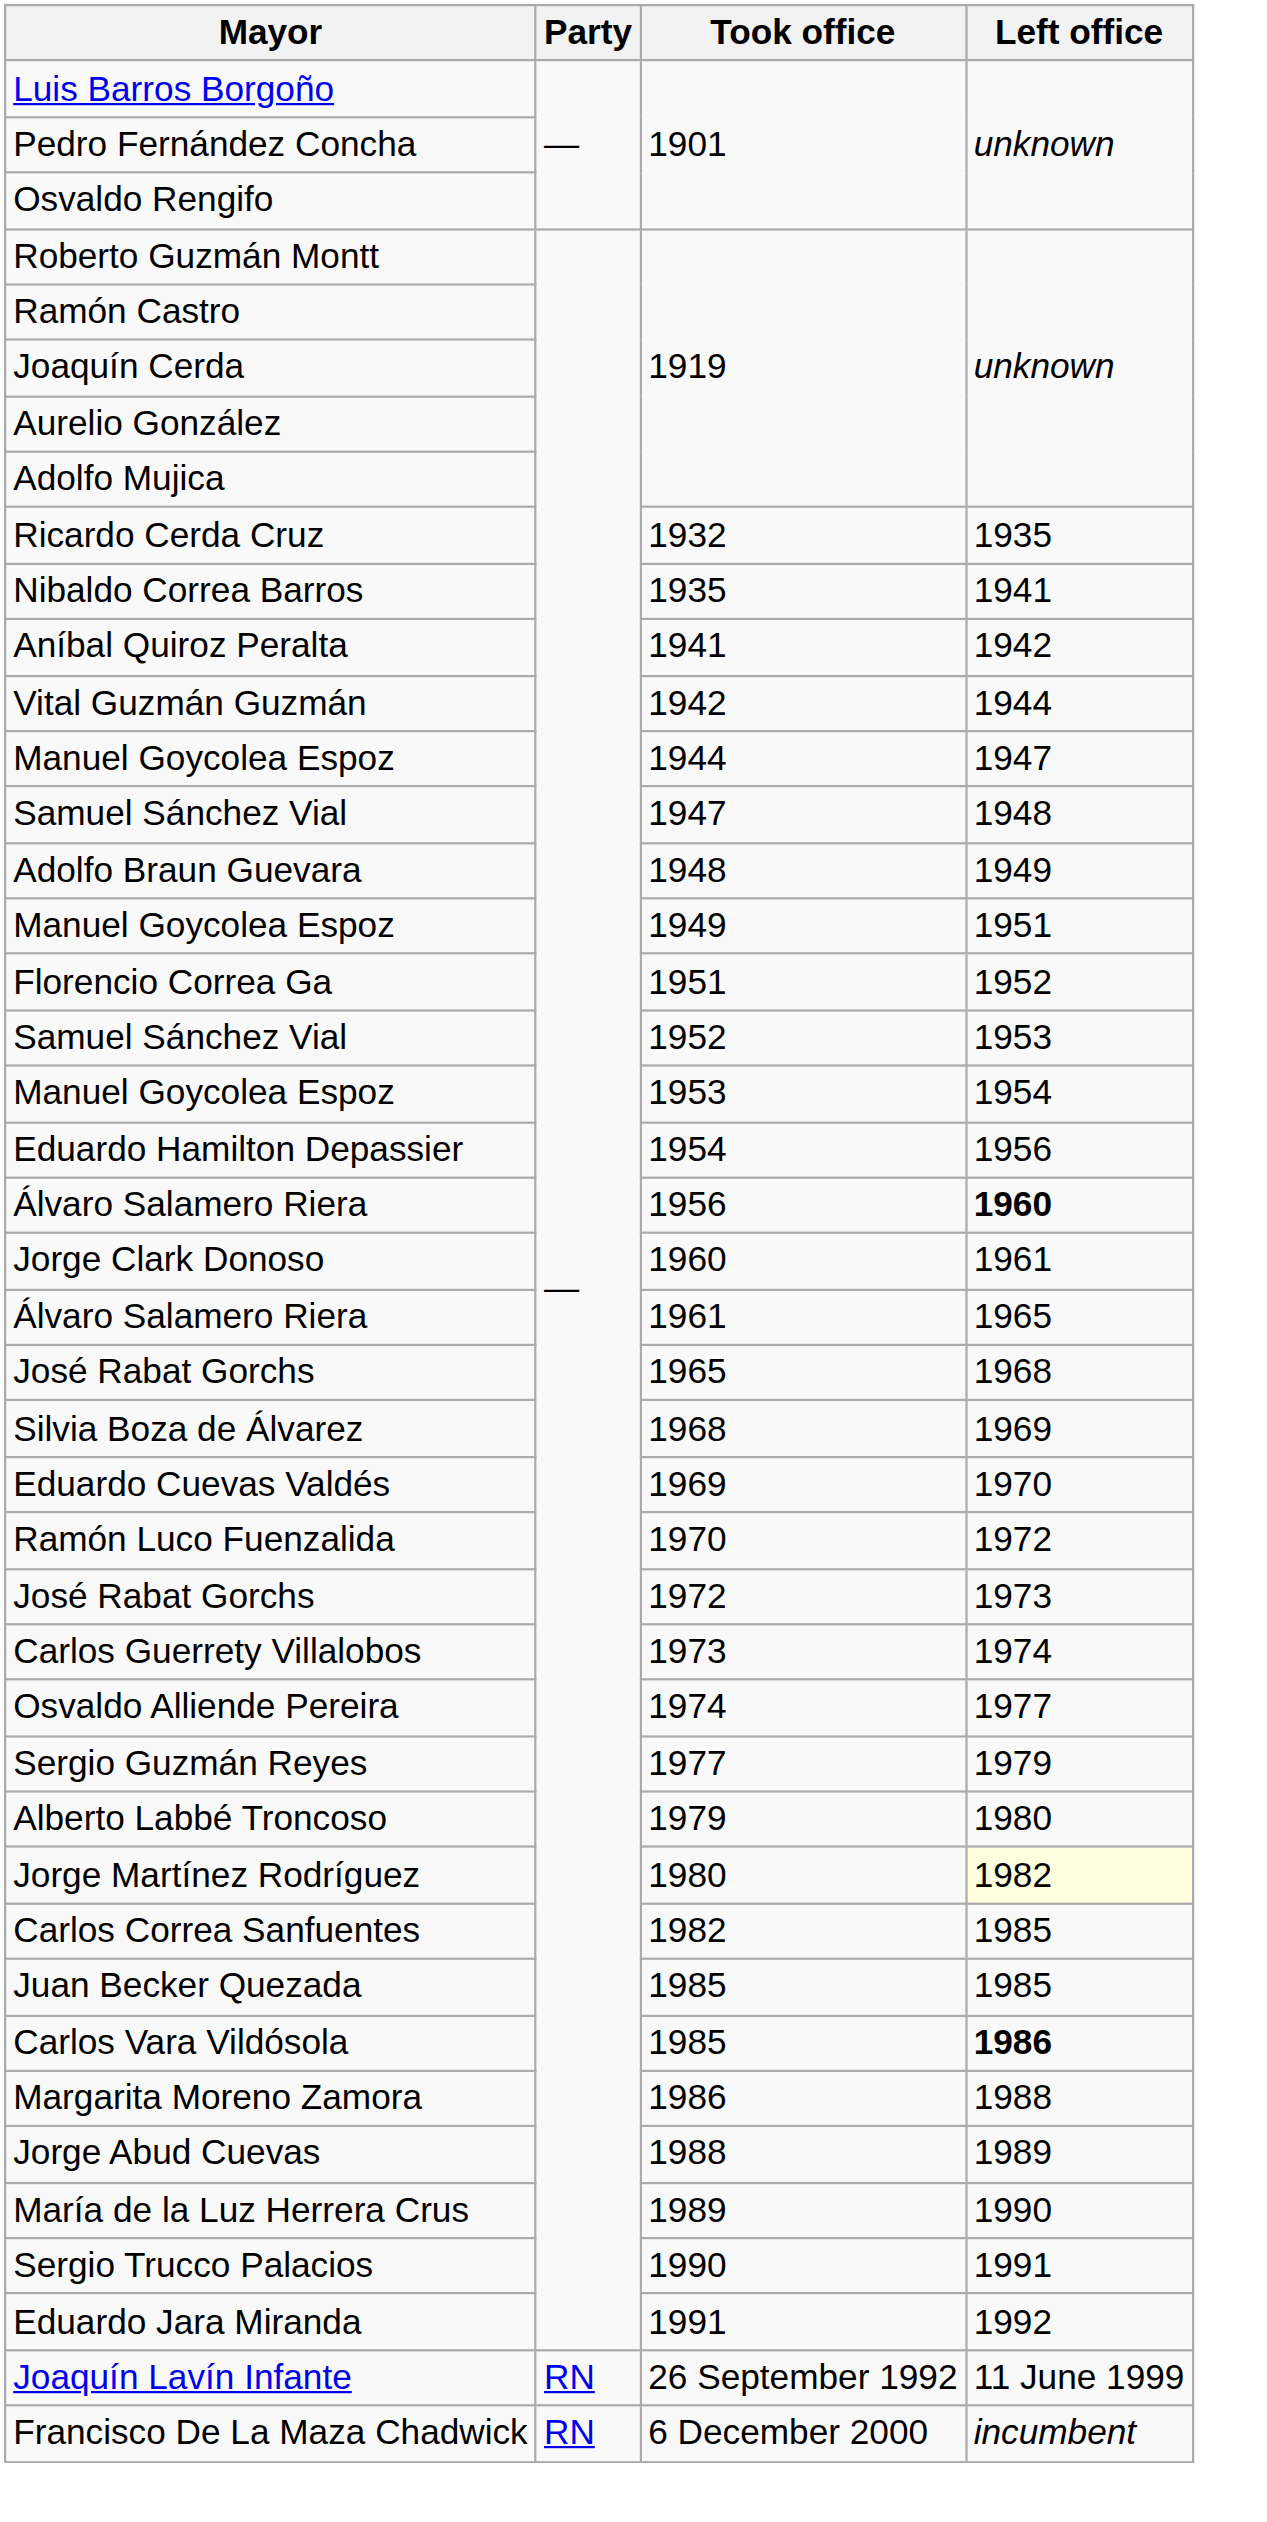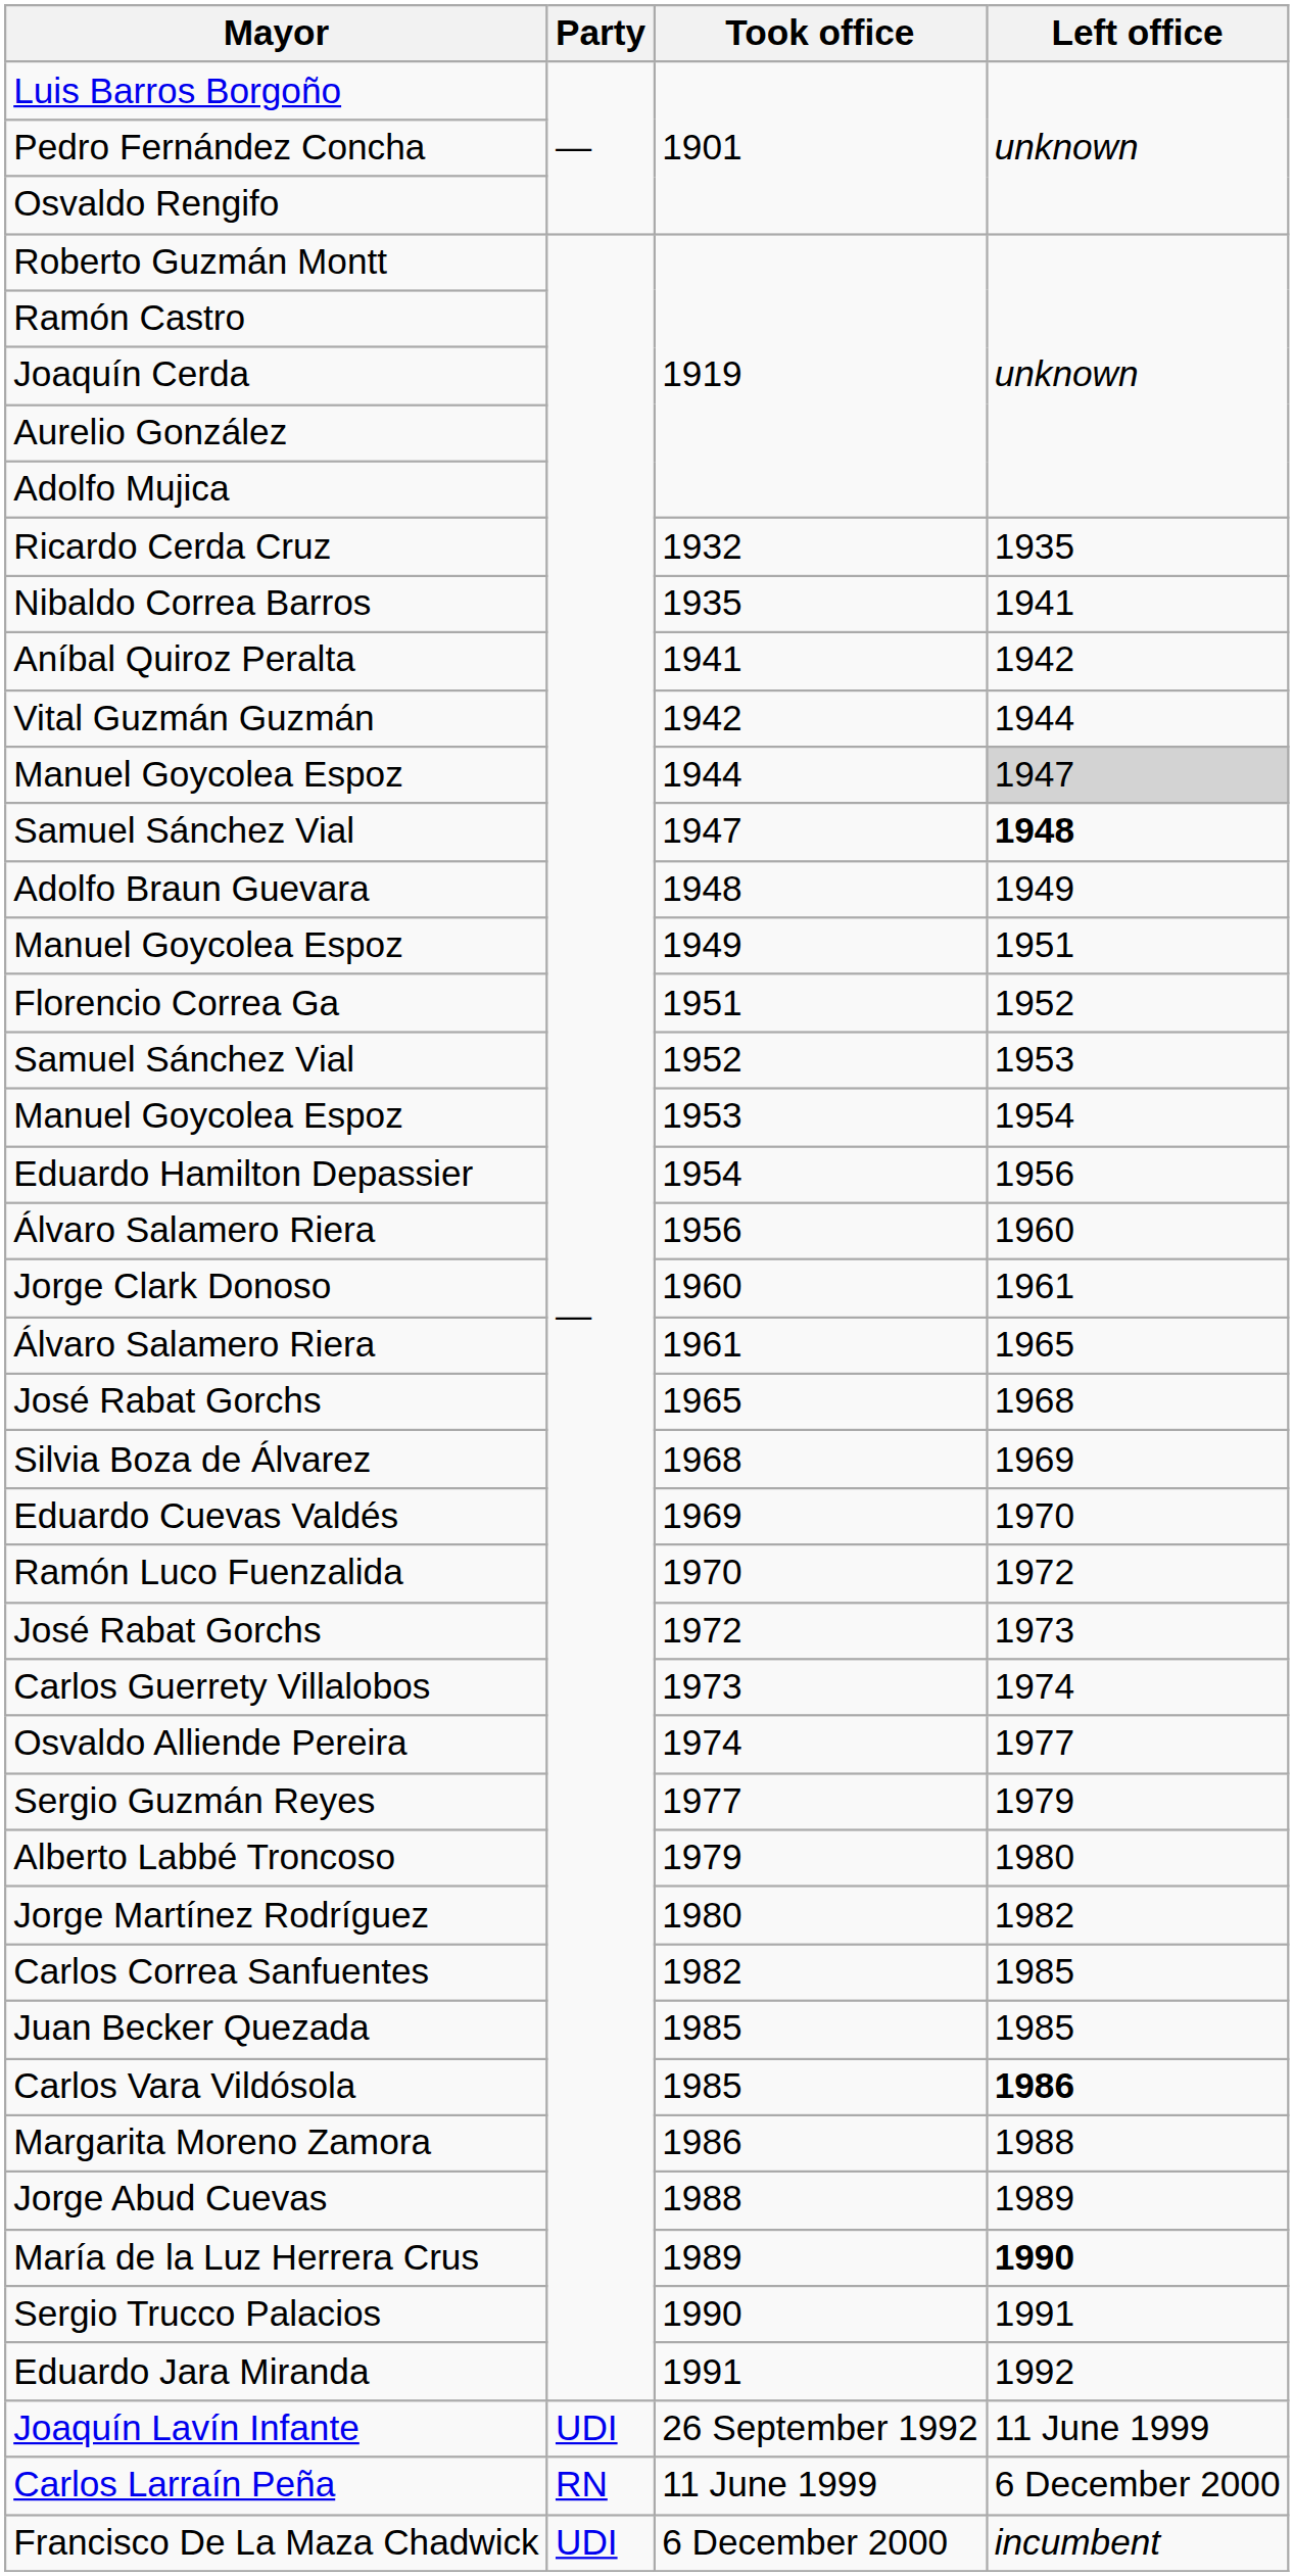Manuel Goycolea Espoz / 1944 | Left office: no background -> lightgrey background
Samuel Sánchez Vial / 1947 | Left office: normal -> bold
Álvaro Salamero Riera / 1956 | Left office: bold -> normal
Jorge Martínez Rodríguez | Left office: lightyellow background -> no background
María de la Luz Herrera Crus | Left office: normal -> bold
Joaquín Lavín Infante | Party: RN -> UDI
+ row: Carlos Larraín Peña | RN | 11 June 1999 | 6 December 2000
Francisco De La Maza Chadwick | Party: RN -> UDI
